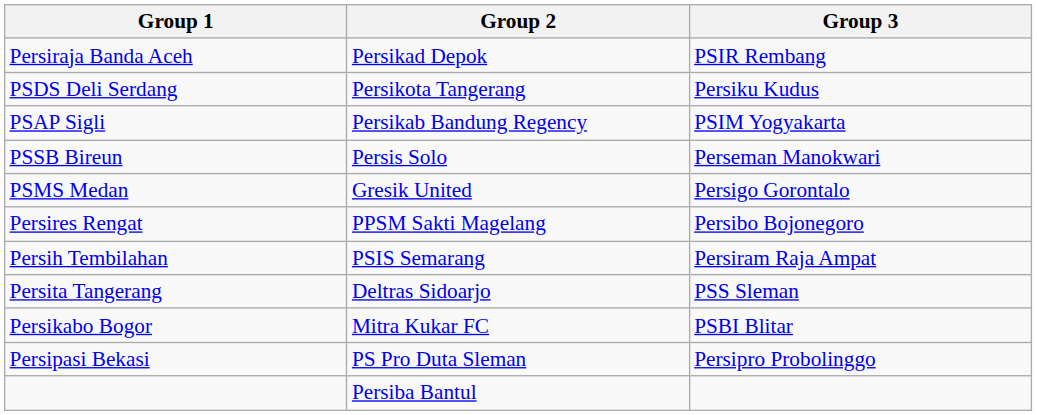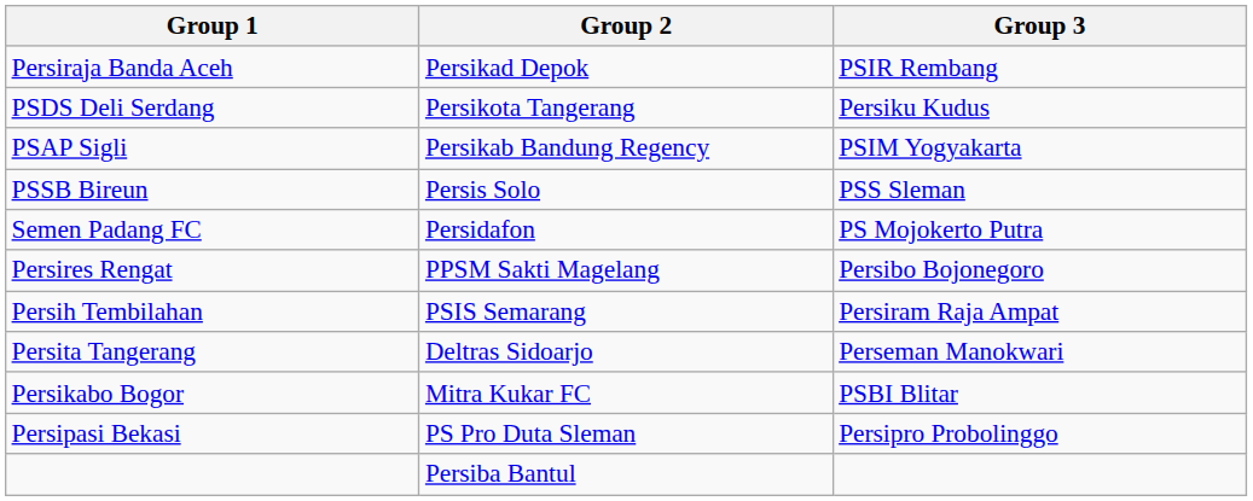PSSB Bireun | Group 3: Perseman Manokwari -> PSS Sleman
- row: PSMS Medan | Gresik United | Persigo Gorontalo
+ row: Semen Padang FC | Persidafon | PS Mojokerto Putra
Persita Tangerang | Group 3: PSS Sleman -> Perseman Manokwari
